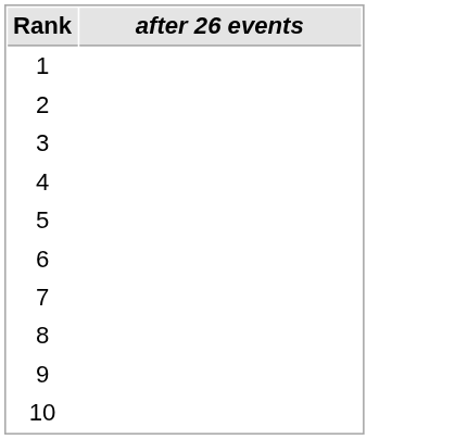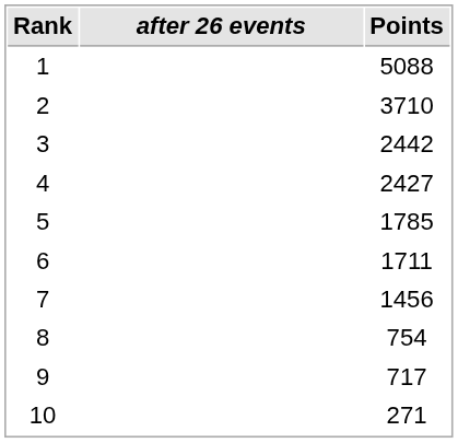+ column: Points | 5088 | 3710 | 2442 | 2427 | 1785 | 1711 | 1456 | 754 | 717 | 271
